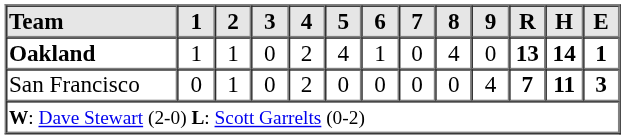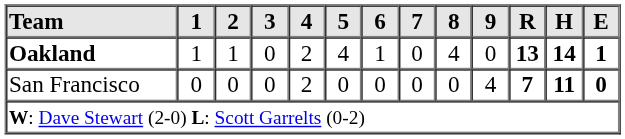San Francisco | 2: 1 -> 0
San Francisco | E: 3 -> 0
